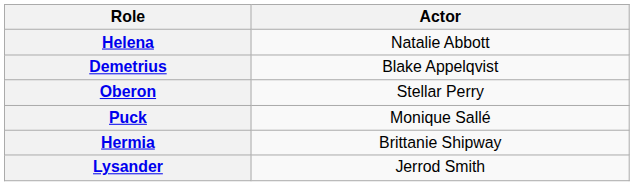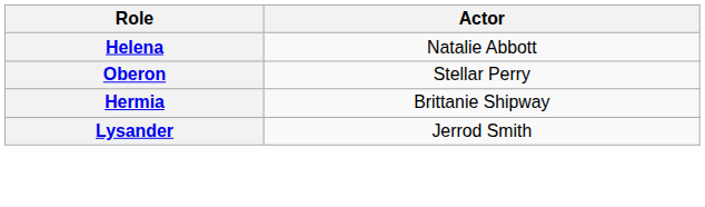- row: Demetrius | Blake Appelqvist
- row: Puck | Monique Sallé
